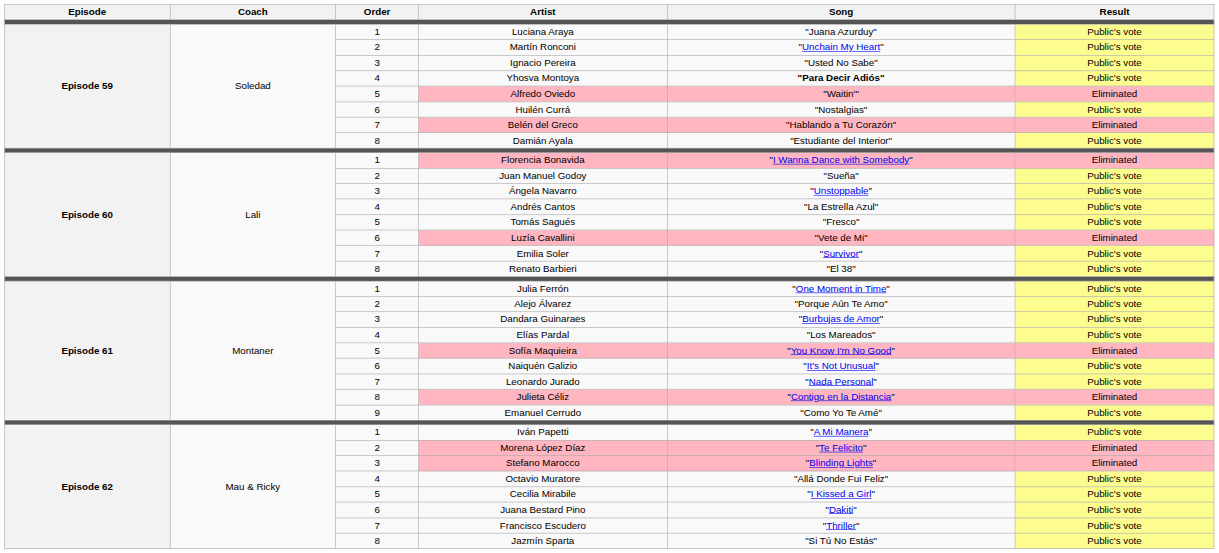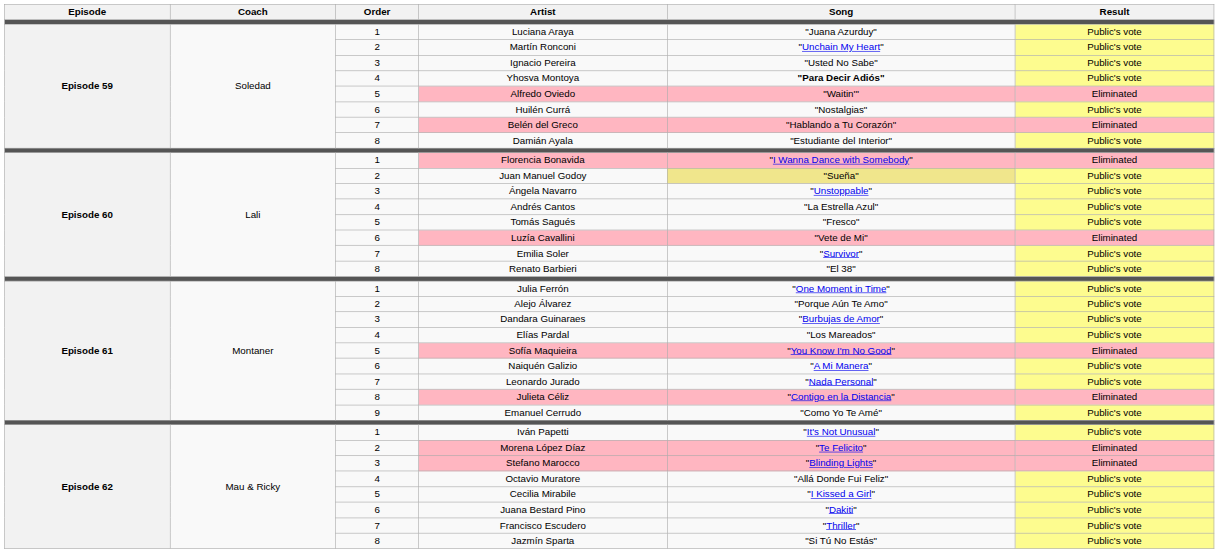Juan Manuel Godoy | Song: no background -> khaki background
Naiquén Galizio | Song: "It's Not Unusual" -> "A Mi Manera"
Iván Papetti | Song: "A Mi Manera" -> "It's Not Unusual"
